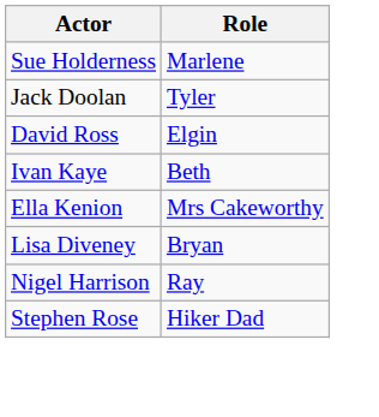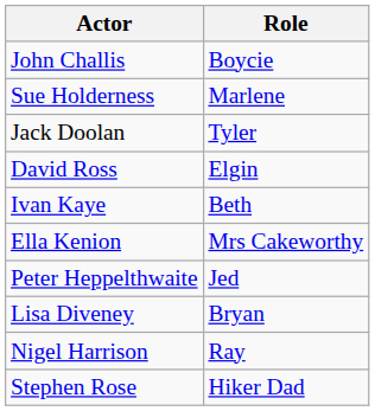+ row: John Challis | Boycie
+ row: Peter Heppelthwaite | Jed
